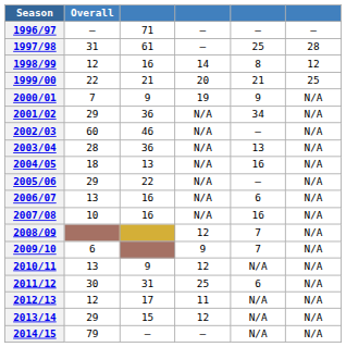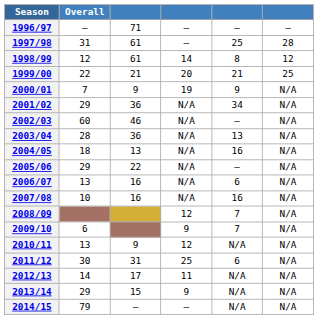1998/99 | column 3: 16 -> 61
2012/13 | Overall: 12 -> 14
2013/14 | column 4: 12 -> 9
